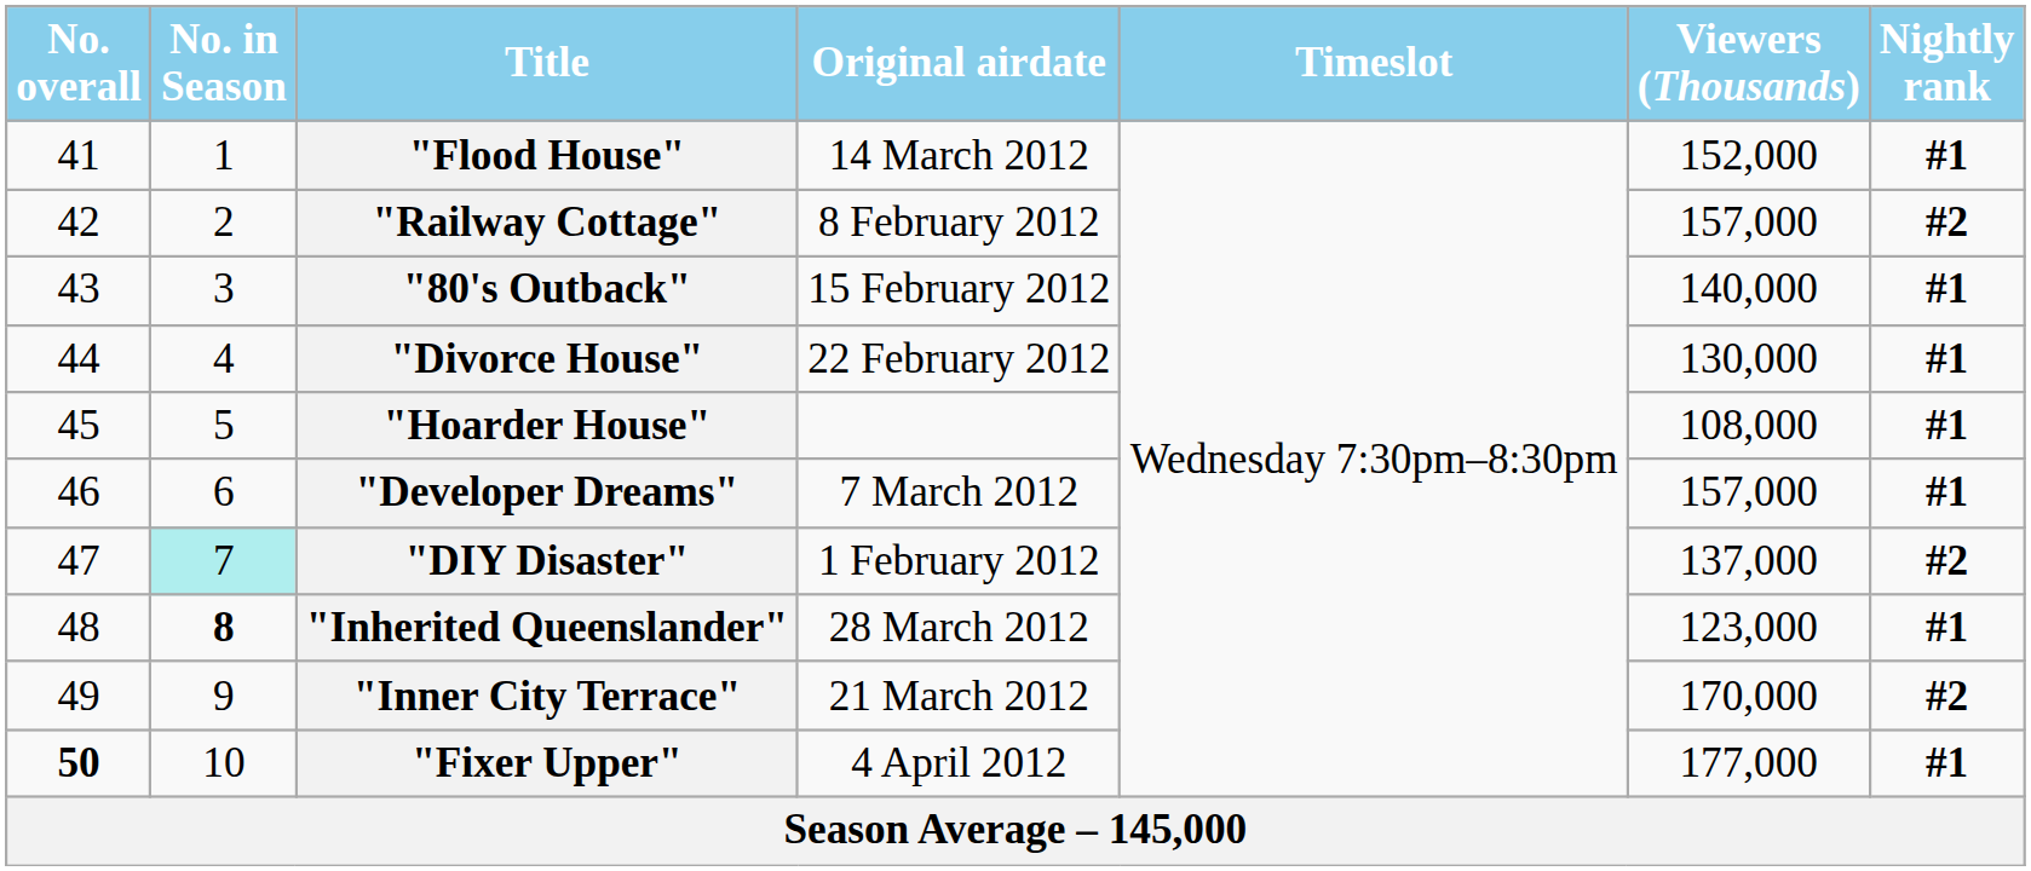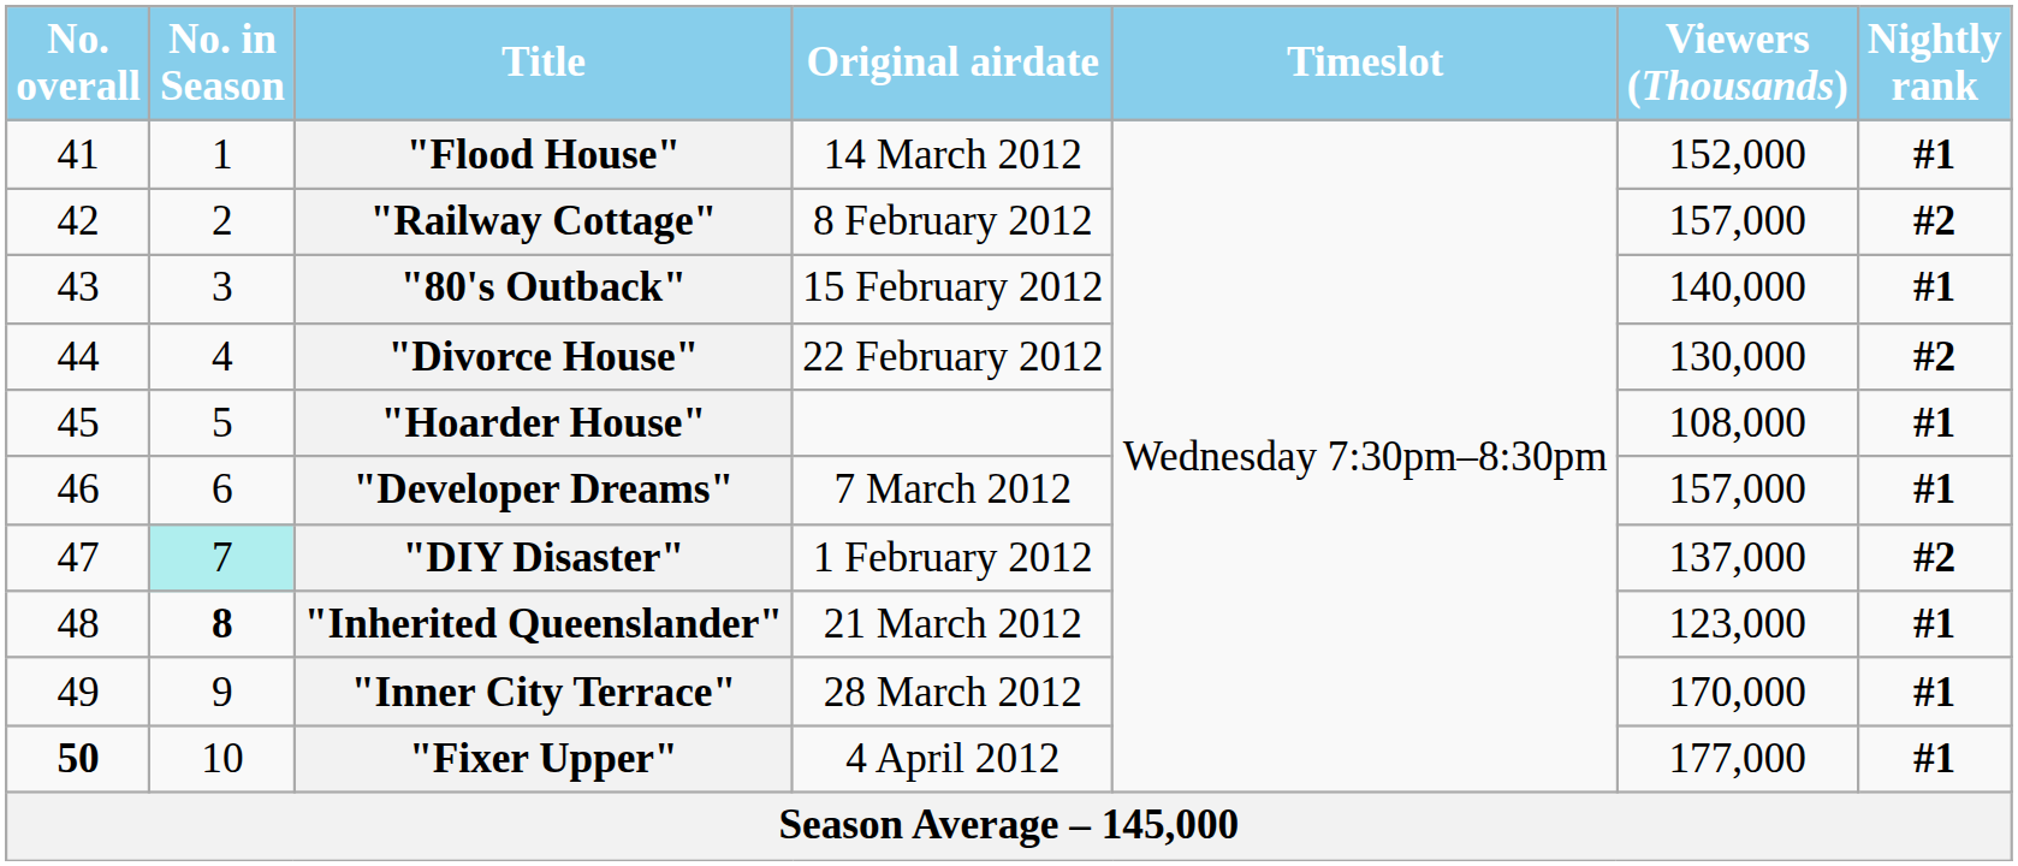"Divorce House" | Nightly rank: #1 -> #2
"Inherited Queenslander" | Original airdate: 28 March 2012 -> 21 March 2012
"Inner City Terrace" | Original airdate: 21 March 2012 -> 28 March 2012
"Inner City Terrace" | Nightly rank: #2 -> #1
